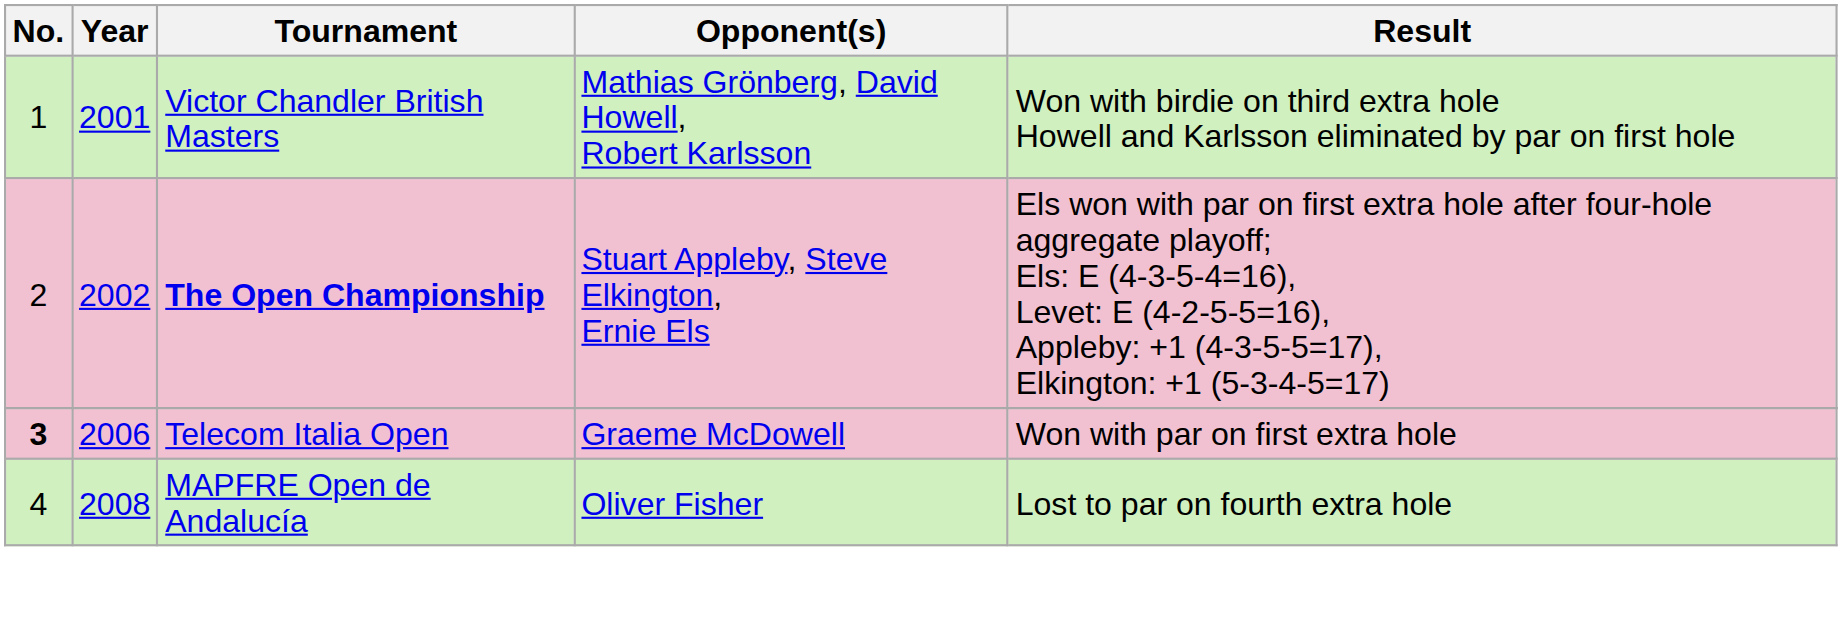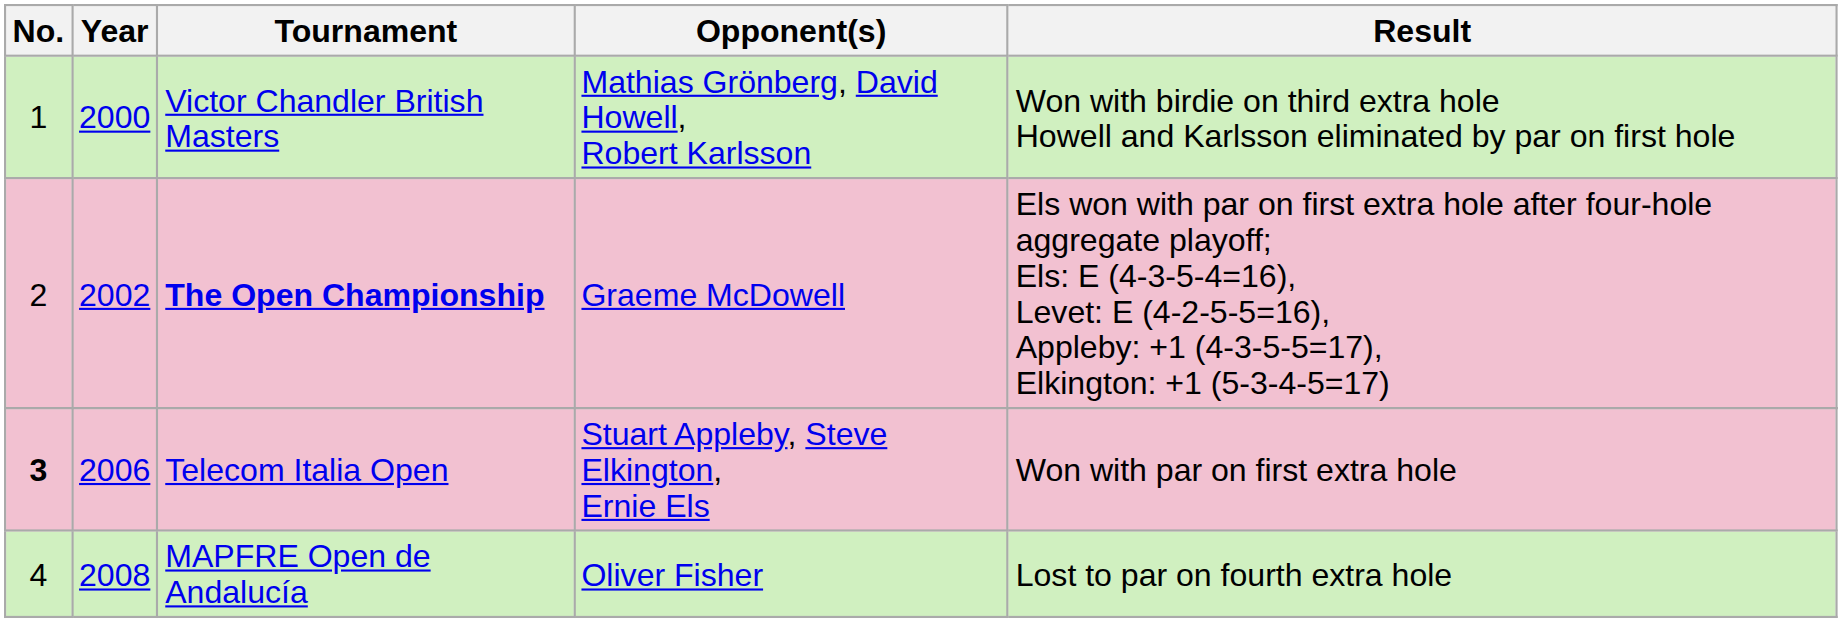Victor Chandler British Masters | Year: 2001 -> 2000
The Open Championship | Opponent(s): Stuart Appleby, Steve Elkington, Ernie Els -> Graeme McDowell
Telecom Italia Open | Opponent(s): Graeme McDowell -> Stuart Appleby, Steve Elkington, Ernie Els
